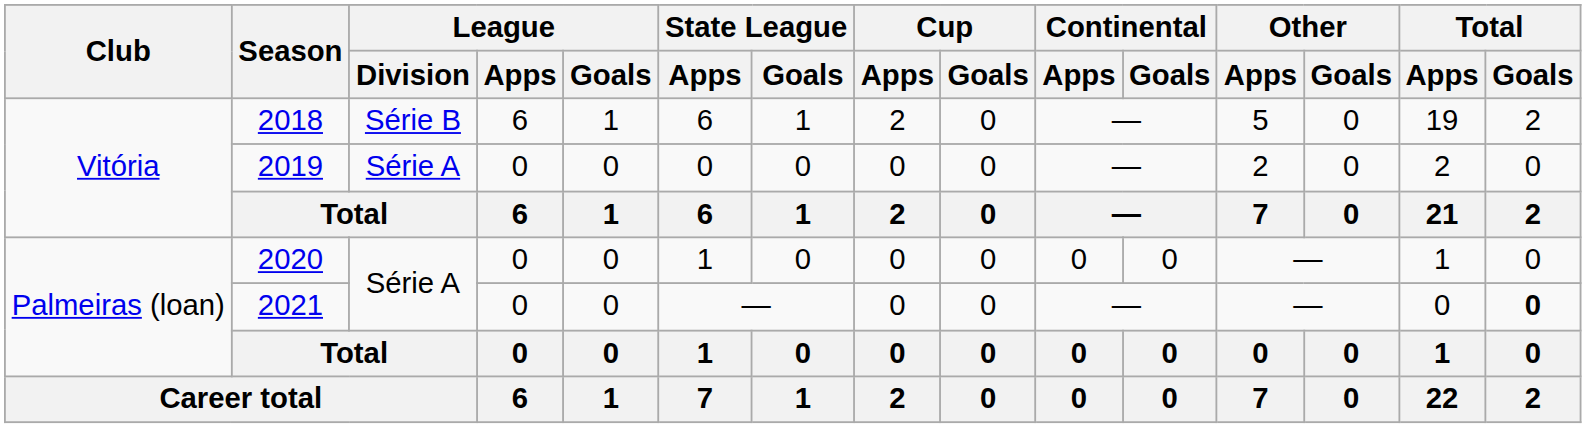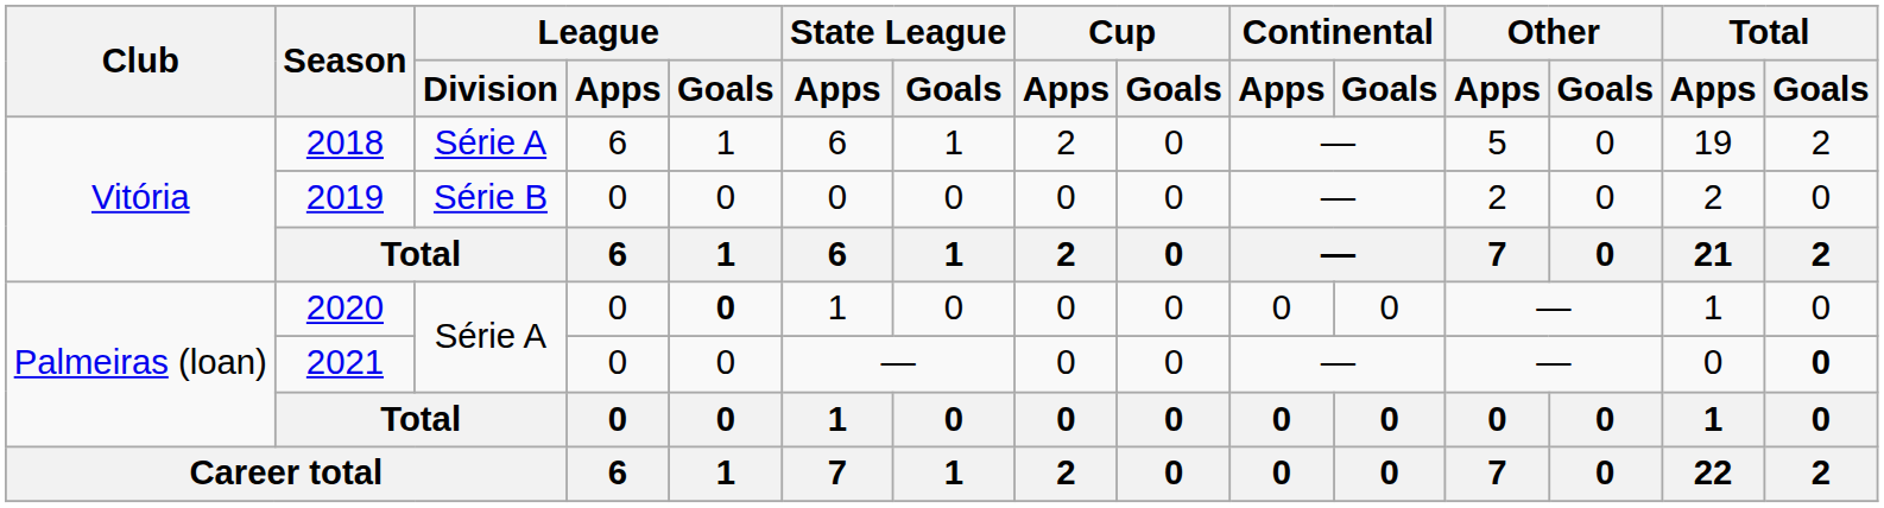2018 | League / Division: Série B -> Série A
2019 | League / Division: Série A -> Série B
2020 | League / Goals: normal -> bold
